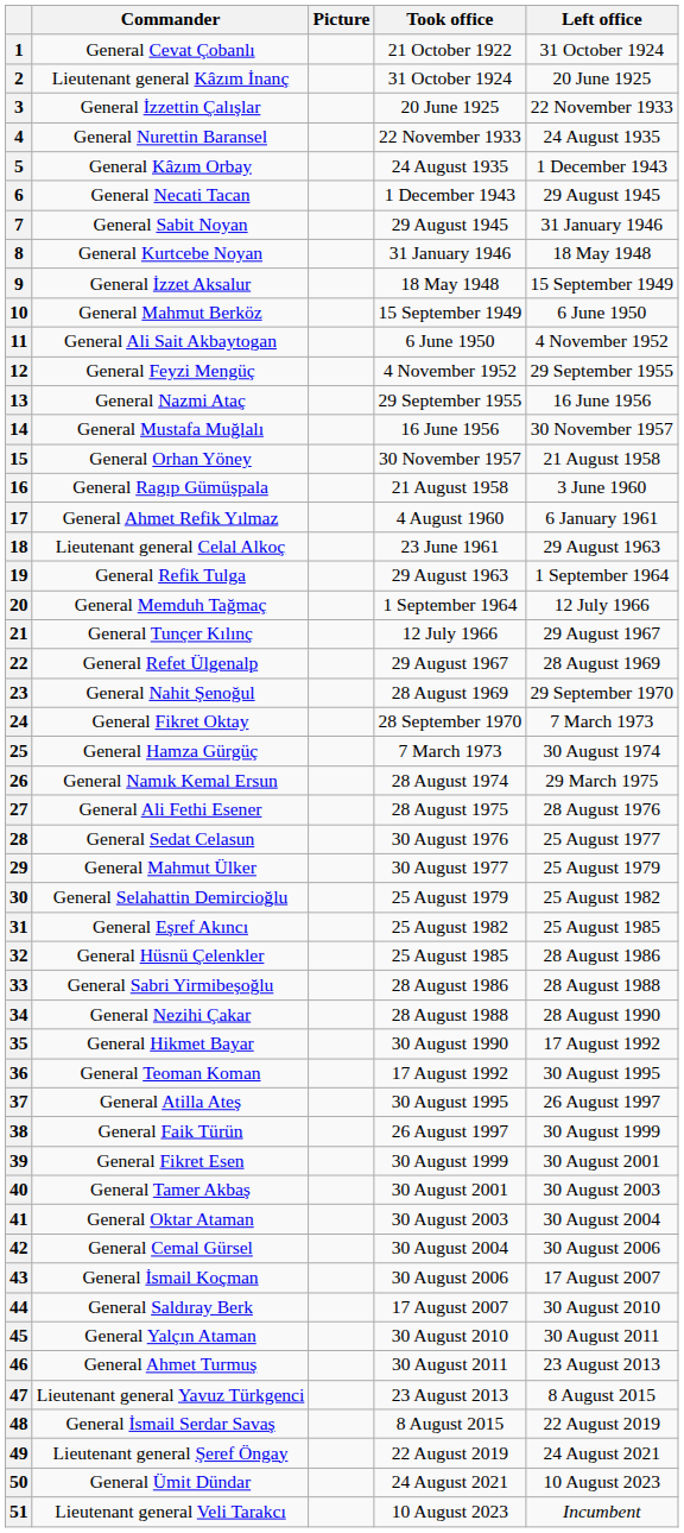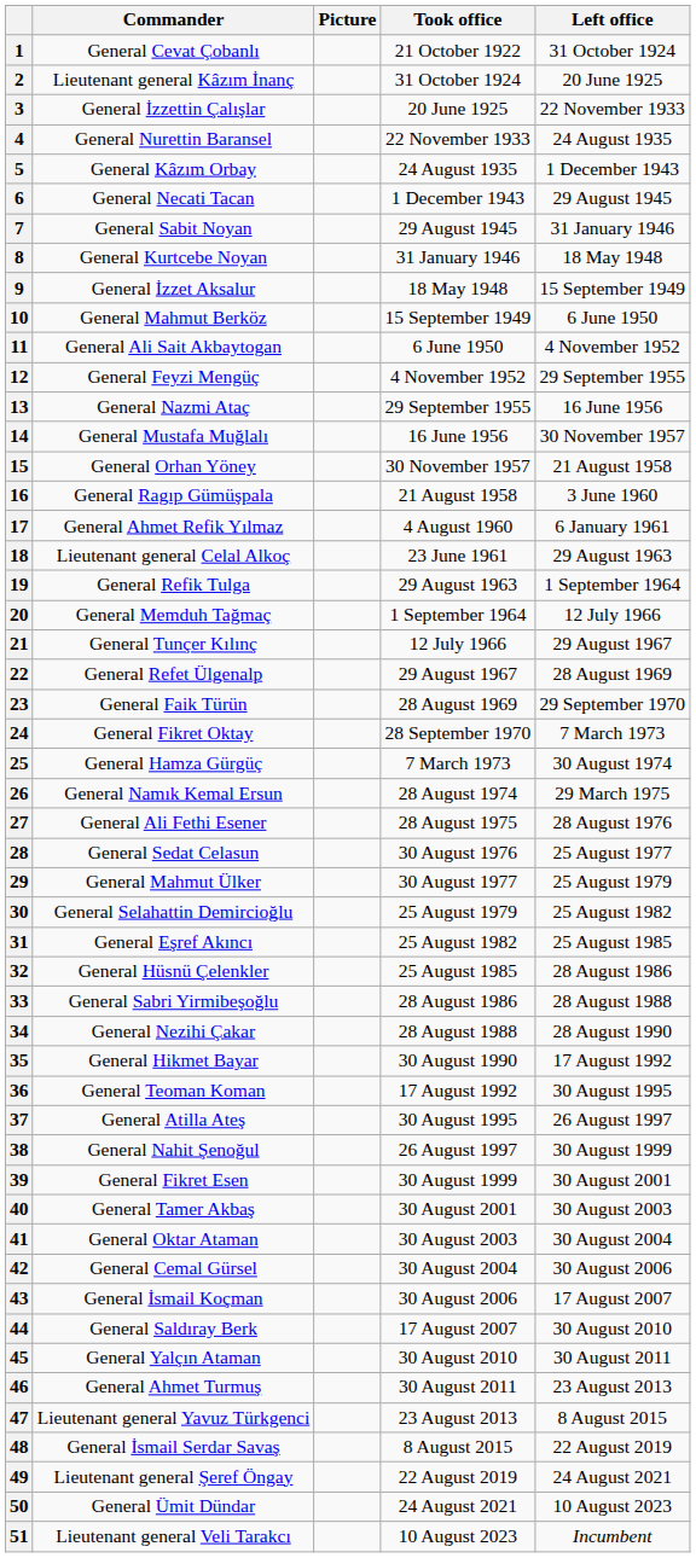23 | Commander: General Nahit Şenoğul -> General Faik Türün
38 | Commander: General Faik Türün -> General Nahit Şenoğul
